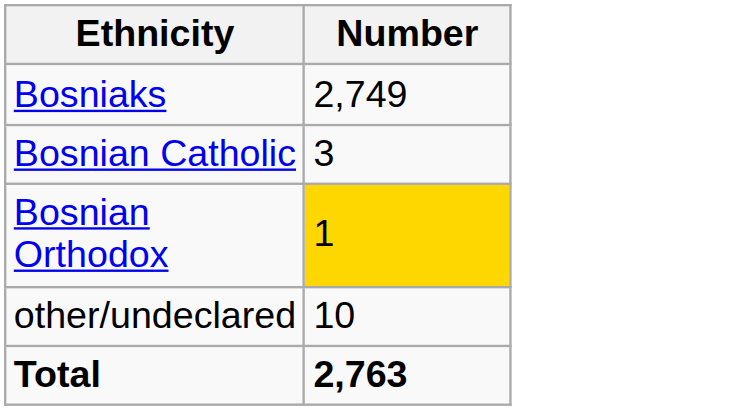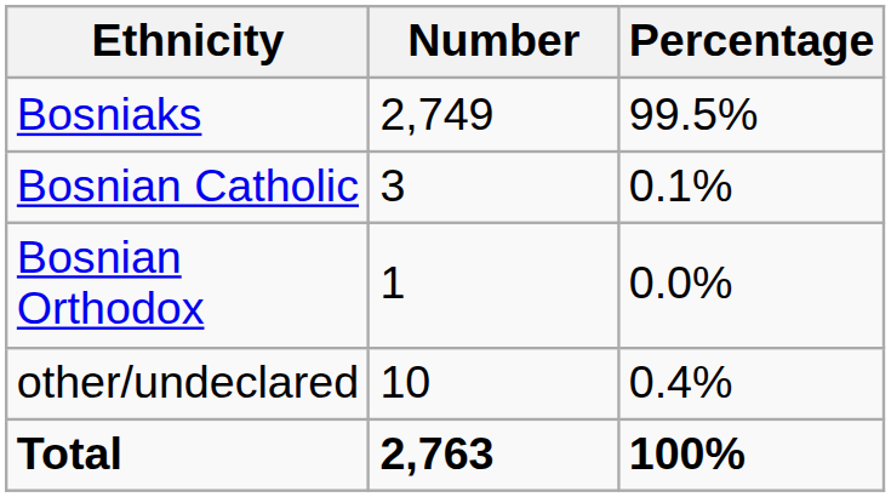+ column: Percentage | 99.5% | 0.1% | 0.0% | 0.4% | 100%
Bosnian Orthodox | Number: gold background -> no background
